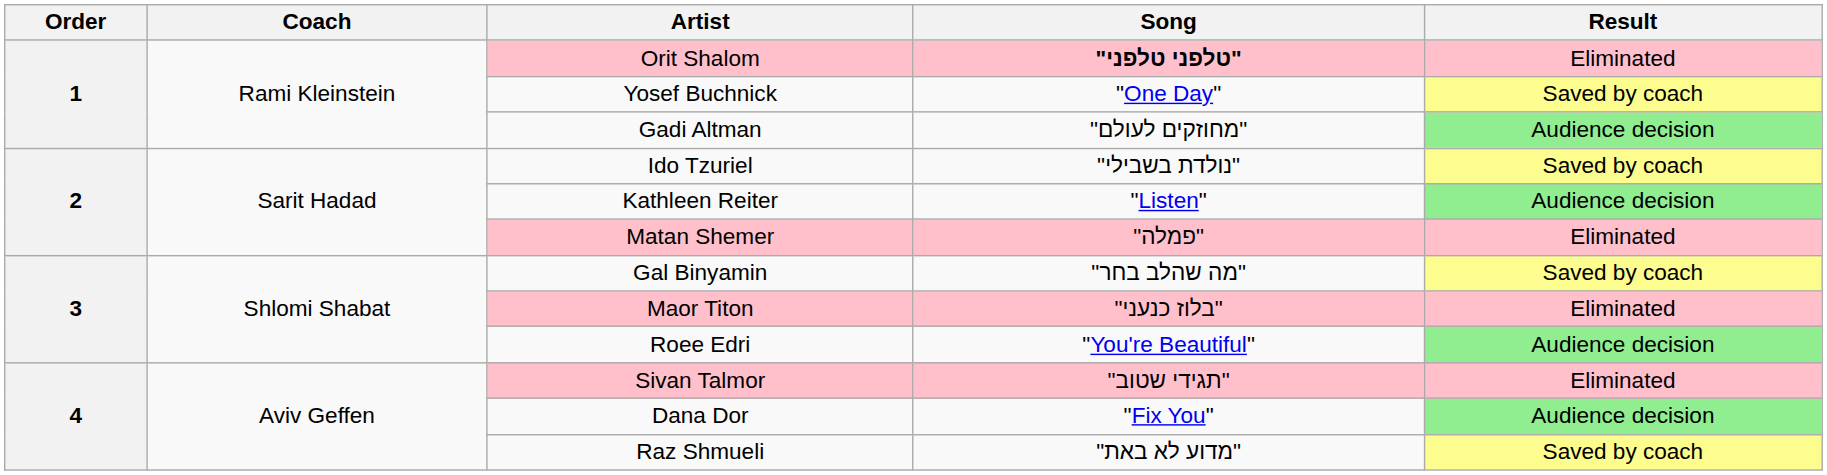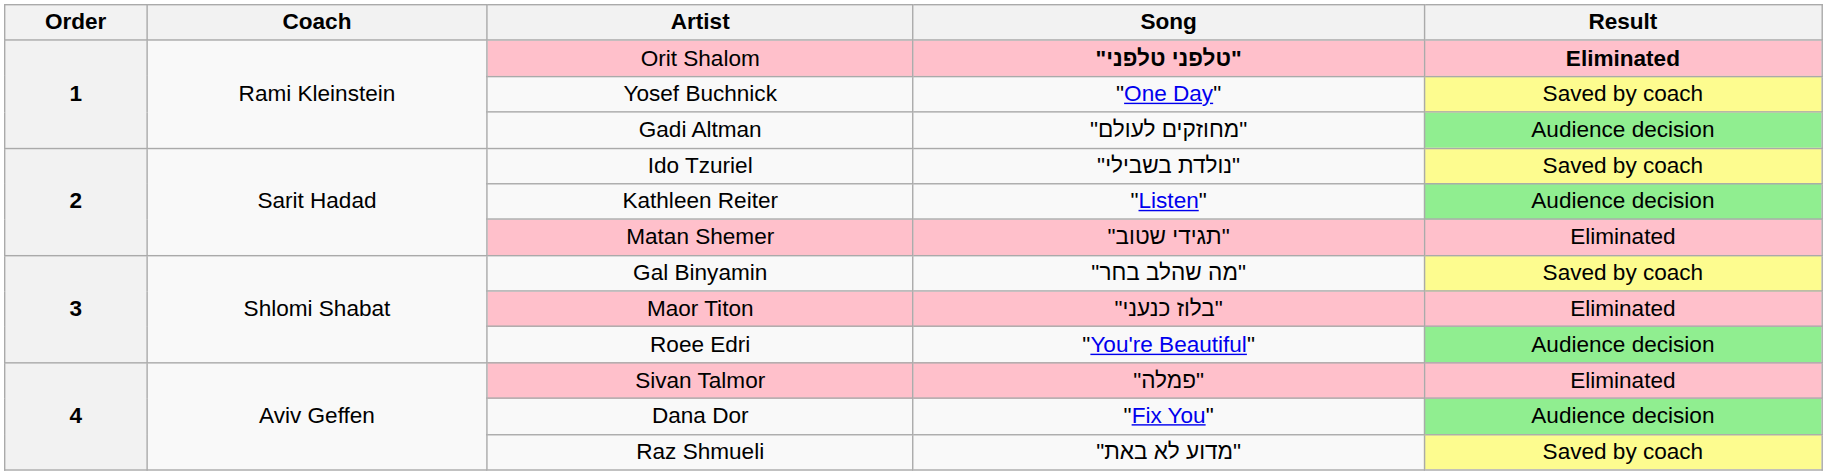Orit Shalom | Result: normal -> bold
Matan Shemer | Song: "פמלה" -> "תגידי שטוב"
Sivan Talmor | Song: "תגידי שטוב" -> "פמלה"
